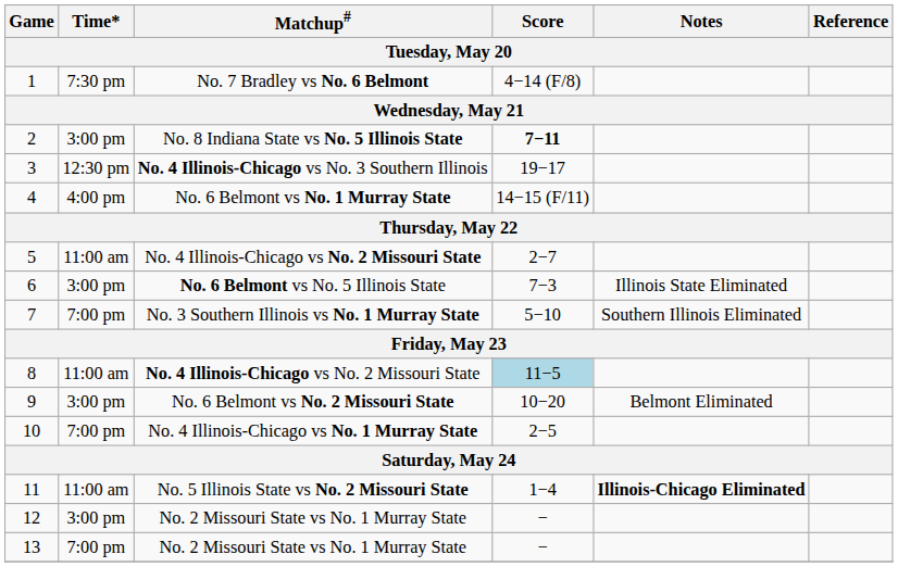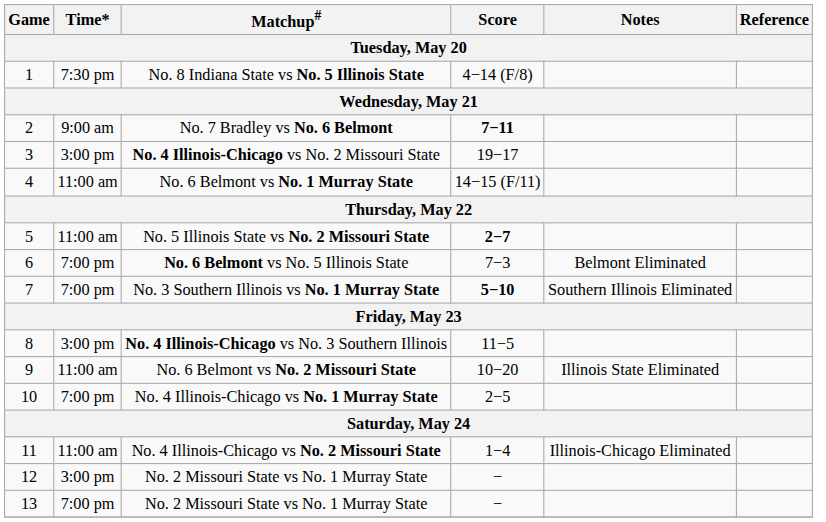1 | Matchup#: No. 7 Bradley vs No. 6 Belmont -> No. 8 Indiana State vs No. 5 Illinois State
2 | Time*: 3:00 pm -> 9:00 am
2 | Matchup#: No. 8 Indiana State vs No. 5 Illinois State -> No. 7 Bradley vs No. 6 Belmont
3 | Time*: 12:30 pm -> 3:00 pm
3 | Matchup#: No. 4 Illinois-Chicago vs No. 3 Southern Illinois -> No. 4 Illinois-Chicago vs No. 2 Missouri State
4 | Time*: 4:00 pm -> 11:00 am
5 | Matchup#: No. 4 Illinois-Chicago vs No. 2 Missouri State -> No. 5 Illinois State vs No. 2 Missouri State
5 | Score: normal -> bold
6 | Time*: 3:00 pm -> 7:00 pm
6 | Notes: Illinois State Eliminated -> Belmont Eliminated
7 | Score: normal -> bold
8 | Time*: 11:00 am -> 3:00 pm
8 | Matchup#: No. 4 Illinois-Chicago vs No. 2 Missouri State -> No. 4 Illinois-Chicago vs No. 3 Southern Illinois
8 | Score: lightblue background -> no background
9 | Time*: 3:00 pm -> 11:00 am
9 | Notes: Belmont Eliminated -> Illinois State Eliminated
11 | Matchup#: No. 5 Illinois State vs No. 2 Missouri State -> No. 4 Illinois-Chicago vs No. 2 Missouri State
11 | Notes: bold -> normal
